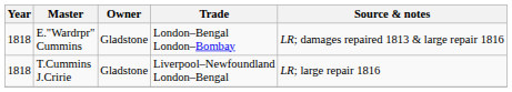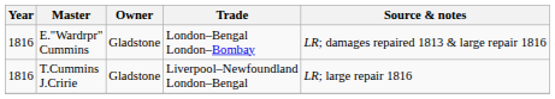E."Wardrpr" Cummins | Year: 1818 -> 1816
T.Cummins J.Cririe | Year: 1818 -> 1816
